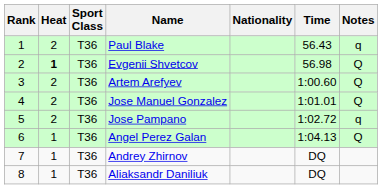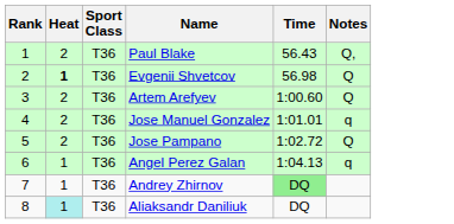- column: Nationality
Paul Blake | Notes: q -> Q,
Jose Manuel Gonzalez | Notes: Q -> q
Jose Pampano | Notes: q -> Q
Angel Perez Galan | Notes: Q -> q
Andrey Zhirnov | Time: no background -> lightgreen background
Aliaksandr Daniliuk | Heat: no background -> paleturquoise background
